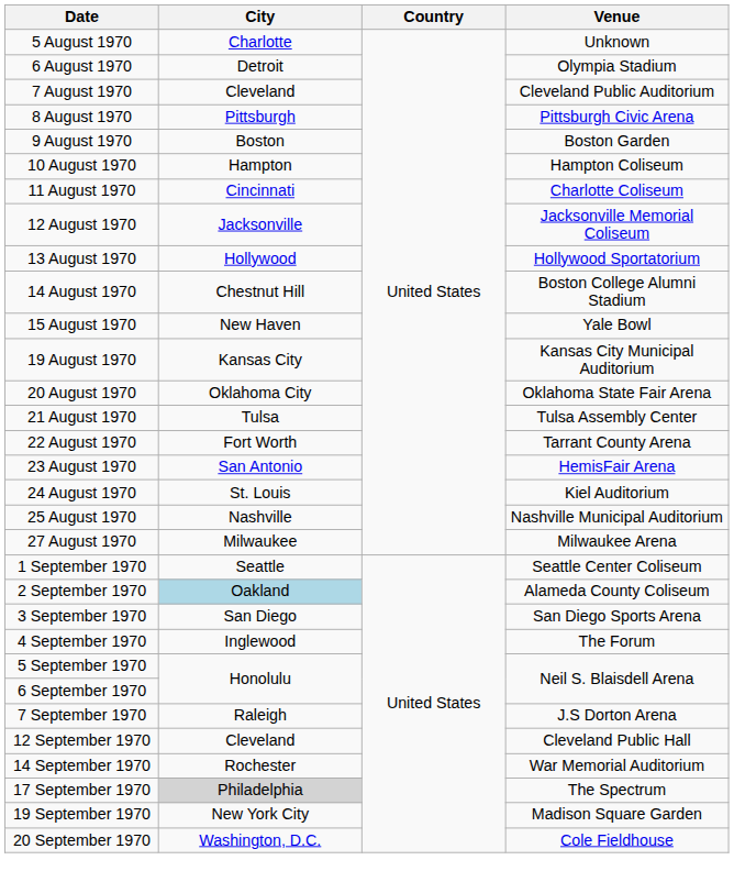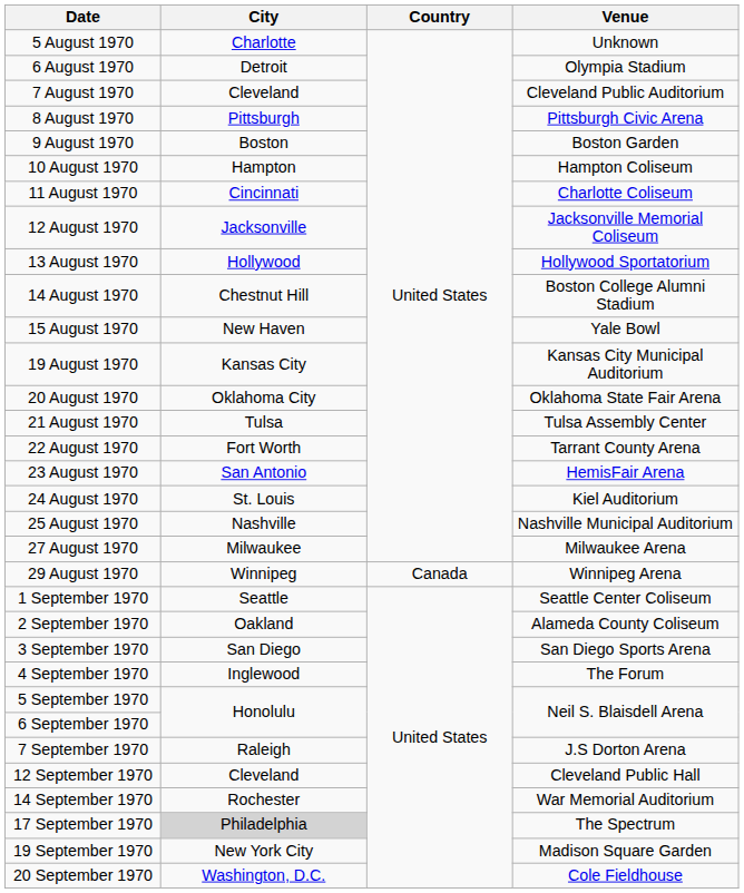+ row: 29 August 1970 | Winnipeg | Canada | Winnipeg Arena
2 September 1970 | City: lightblue background -> no background
